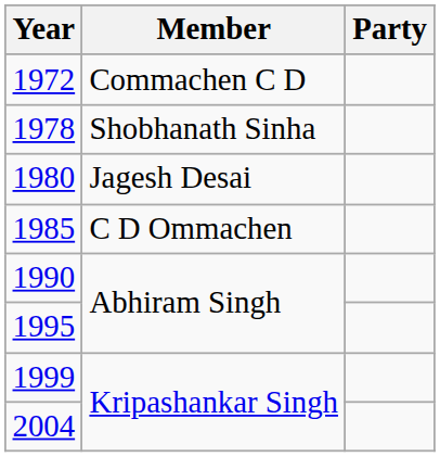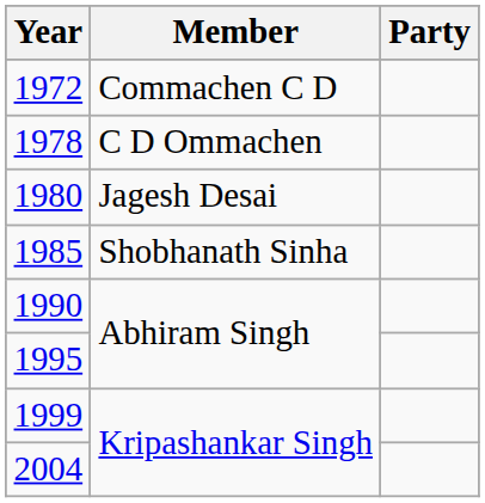1978 | Member: Shobhanath Sinha -> C D Ommachen
1985 | Member: C D Ommachen -> Shobhanath Sinha
